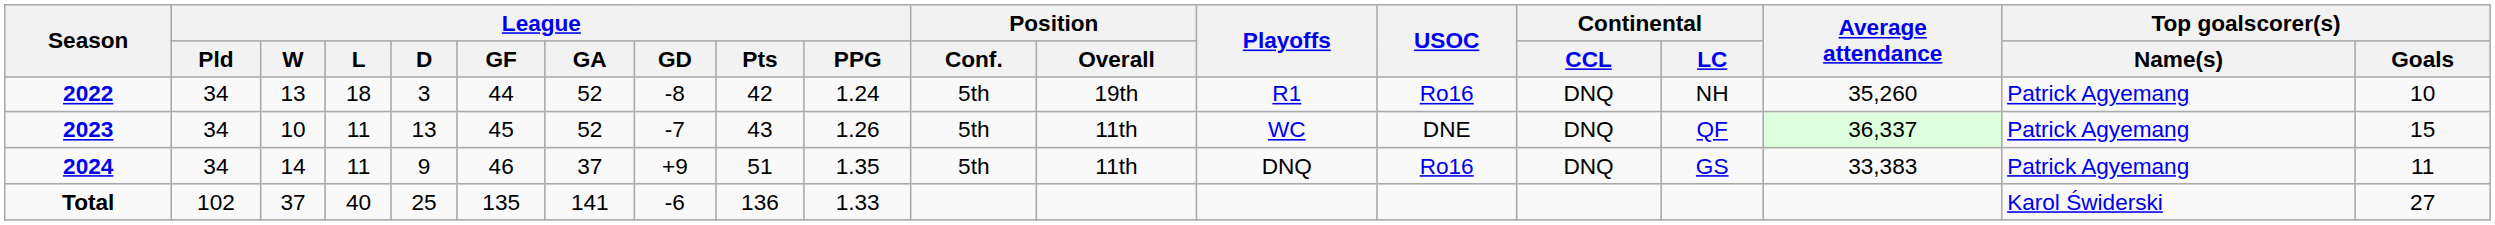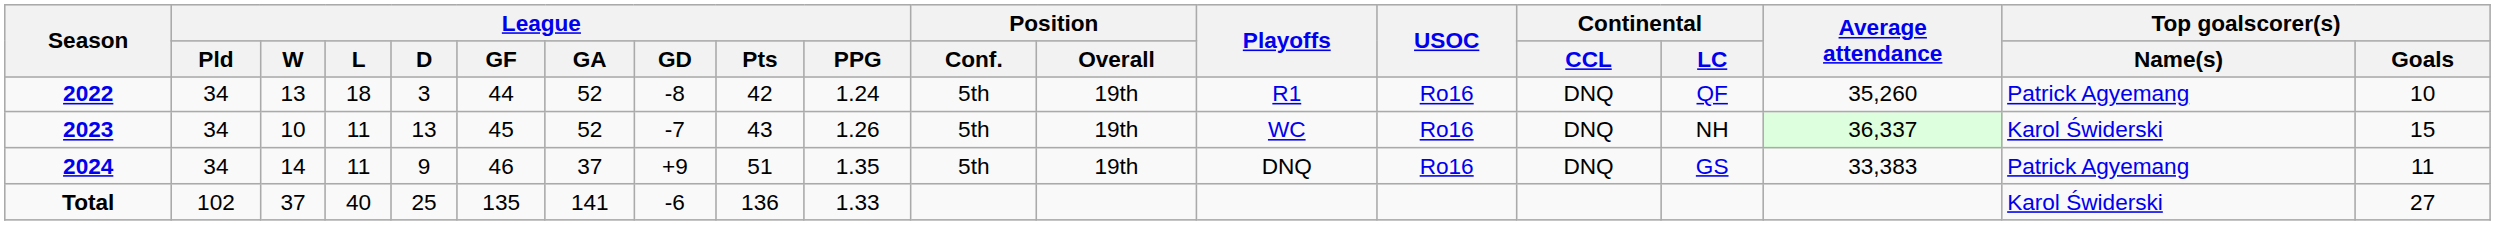2022 | Continental / LC: NH -> QF
2023 | Position / Overall: 11th -> 19th
2023 | USOC: DNE -> Ro16
2023 | Continental / LC: QF -> NH
2023 | Top goalscorer(s) / Name(s): Patrick Agyemang -> Karol Świderski
2024 | Position / Overall: 11th -> 19th
